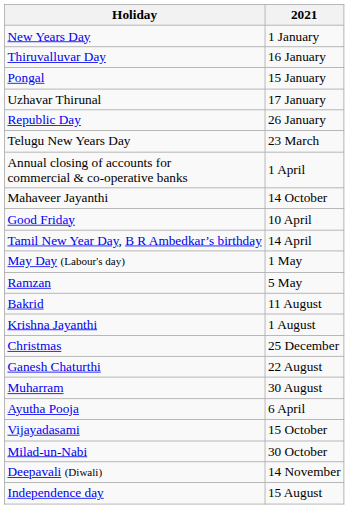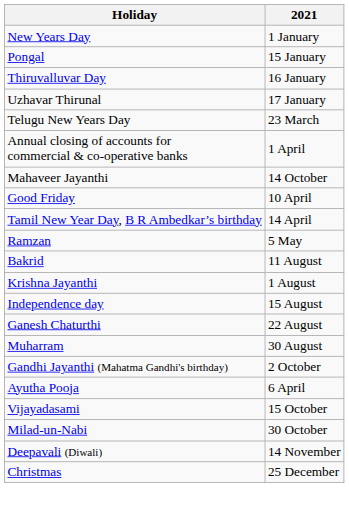rows swapped: Pongal <-> Thiruvalluvar Day
- row: Republic Day | 26 January
- row: May Day (Labour's day) | 1 May
rows swapped: Independence day <-> Christmas
+ row: Gandhi Jayanthi (Mahatma Gandhi's birthday) | 2 October
